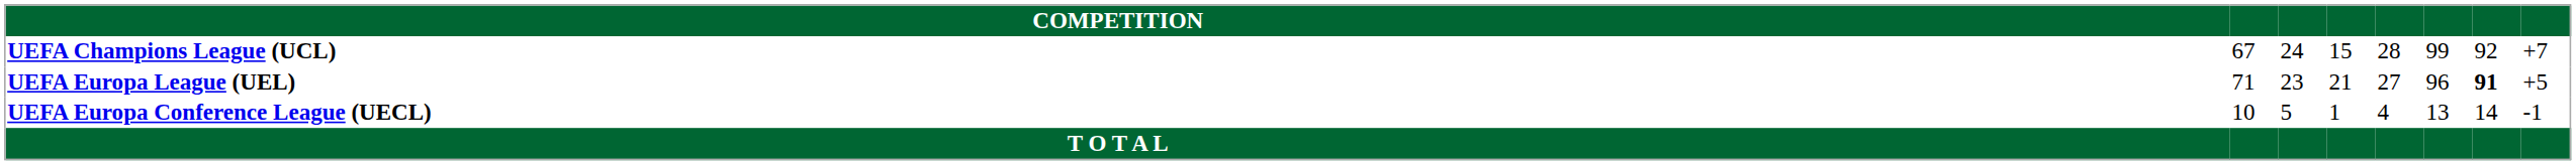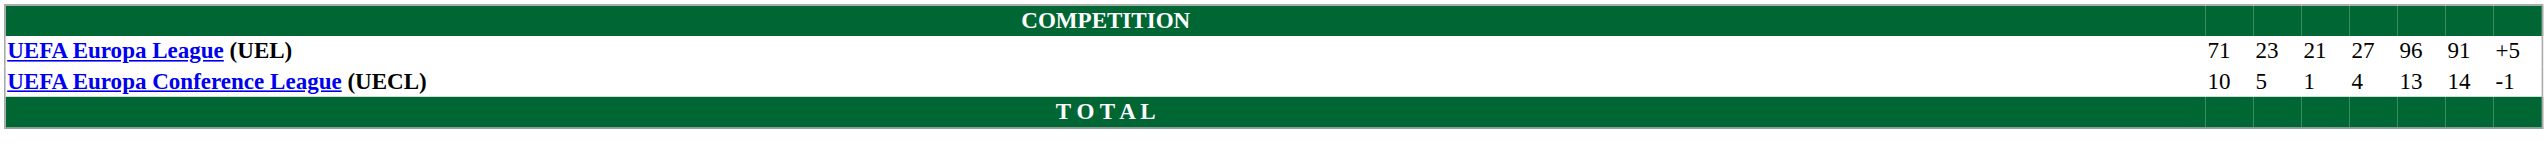- row: UEFA Champions League (UCL) | 67 | 24 | 15 | 28 | 99 | 92 | +7
UEFA Europa League (UEL) | column 7: bold -> normal
